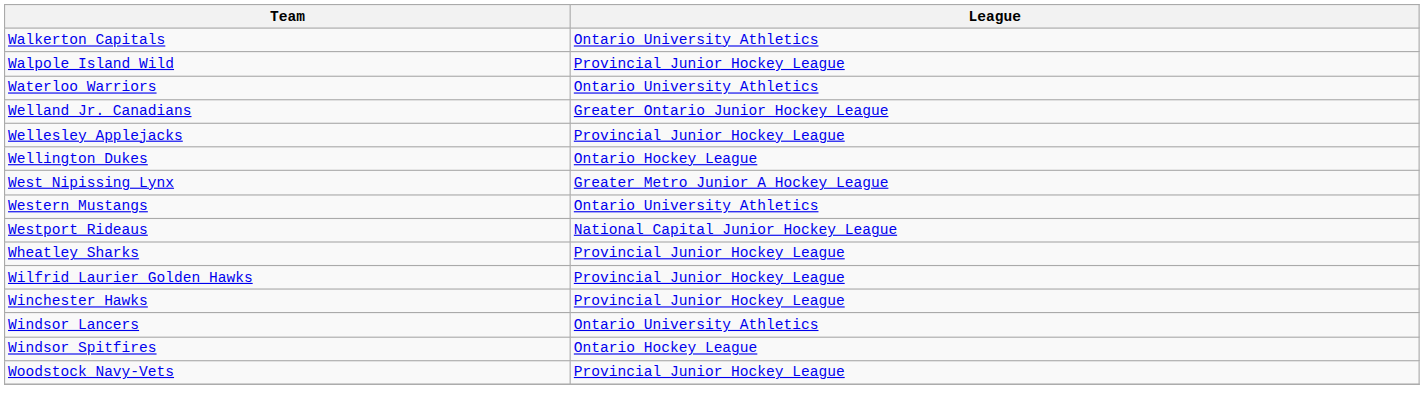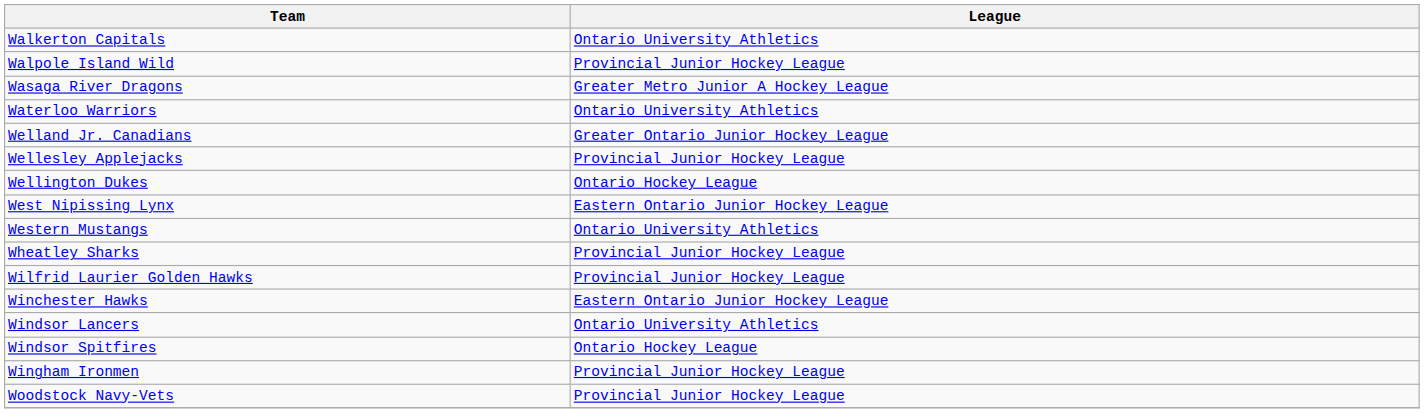+ row: Wasaga River Dragons | Greater Metro Junior A Hockey League
West Nipissing Lynx | League: Greater Metro Junior A Hockey League -> Eastern Ontario Junior Hockey League
- row: Westport Rideaus | National Capital Junior Hockey League
Winchester Hawks | League: Provincial Junior Hockey League -> Eastern Ontario Junior Hockey League
+ row: Wingham Ironmen | Provincial Junior Hockey League
